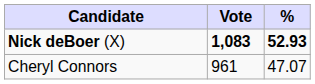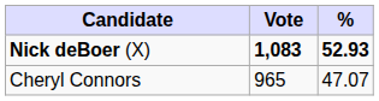Cheryl Connors | Vote: 961 -> 965
